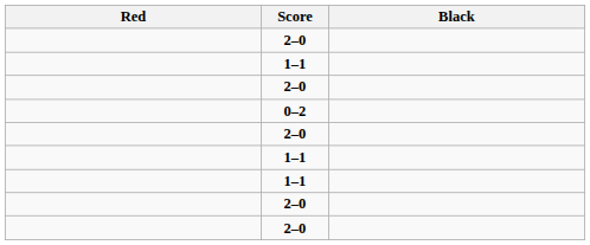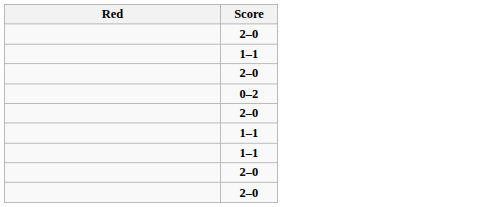- column: Black
